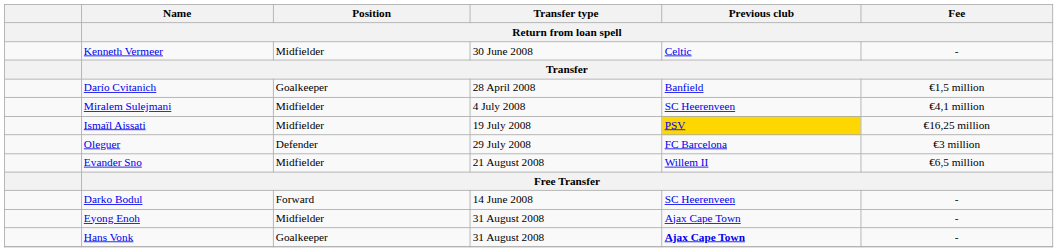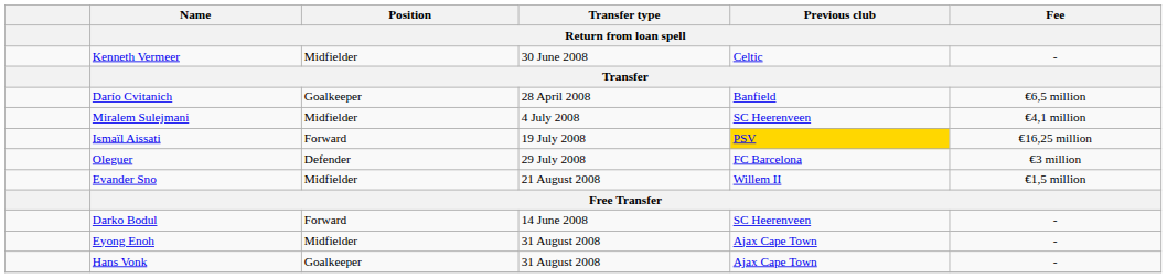Darío Cvitanich | Fee / Return from loan spell: €1,5 million -> €6,5 million
Ismaïl Aissati | Position / Return from loan spell: Midfielder -> Forward
Evander Sno | Fee / Return from loan spell: €6,5 million -> €1,5 million
Hans Vonk | Previous club / Return from loan spell: bold -> normal
